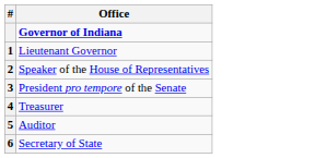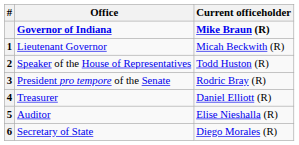+ column: Current officeholder | Mike Braun (R) | Micah Beckwith (R) | Todd Huston (R) | Rodric Bray (R) | Daniel Elliott (R) | Elise Nieshalla (R) | Diego Morales (R)
